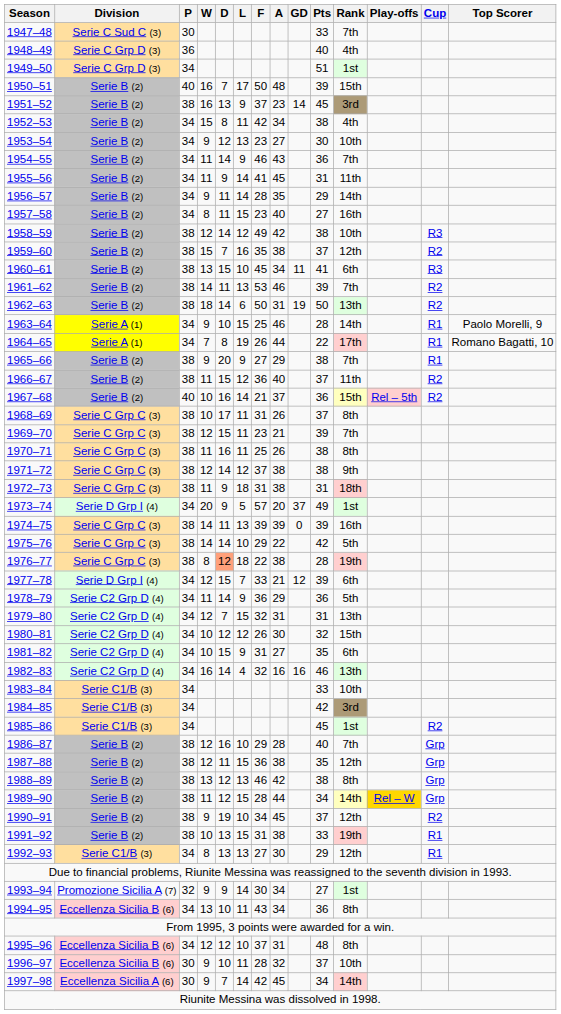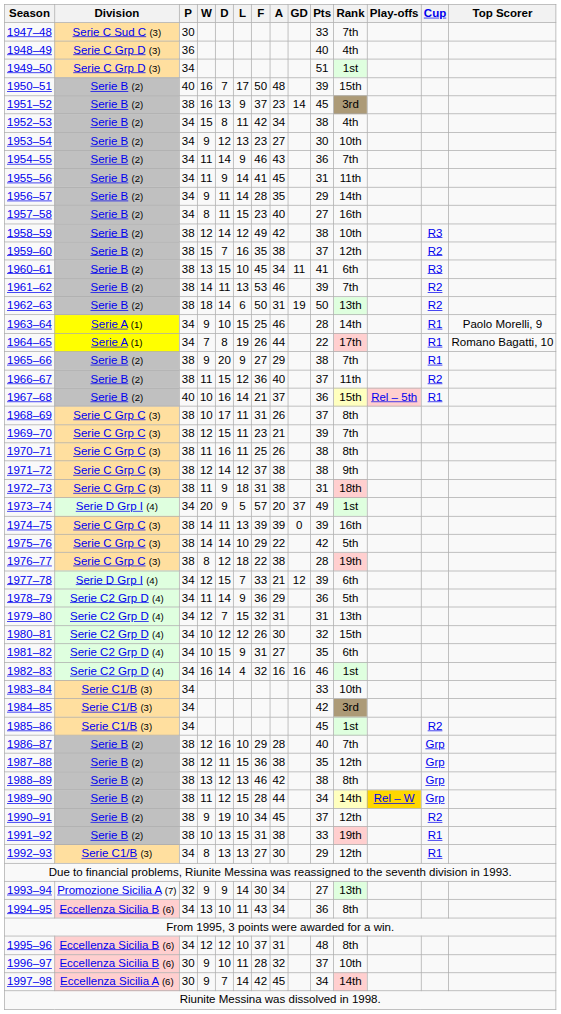1967–68 | Cup: R2 -> R1
1976–77 | D: lightsalmon background -> no background
1982–83 | Rank: 13th -> 1st
1993–94 | Rank: 1st -> 13th
